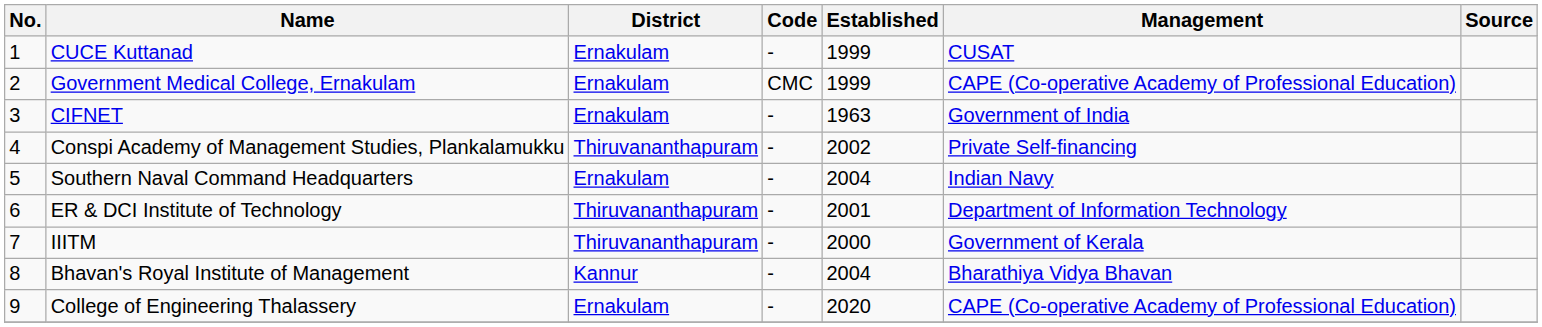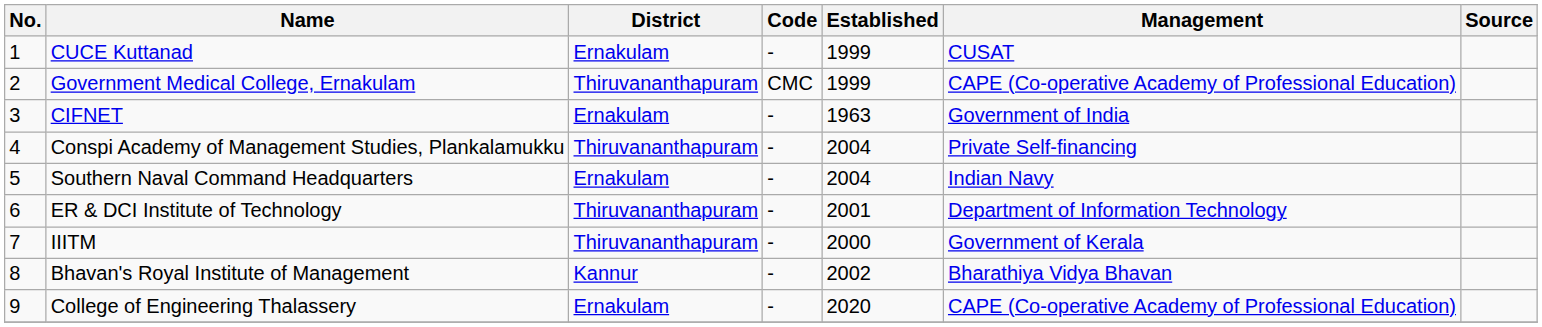Government Medical College, Ernakulam | District: Ernakulam -> Thiruvananthapuram
Conspi Academy of Management Studies, Plankalamukku | Established: 2002 -> 2004
Bhavan's Royal Institute of Management | Established: 2004 -> 2002
